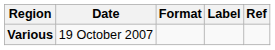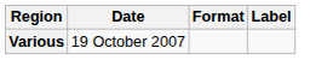- column: Ref
